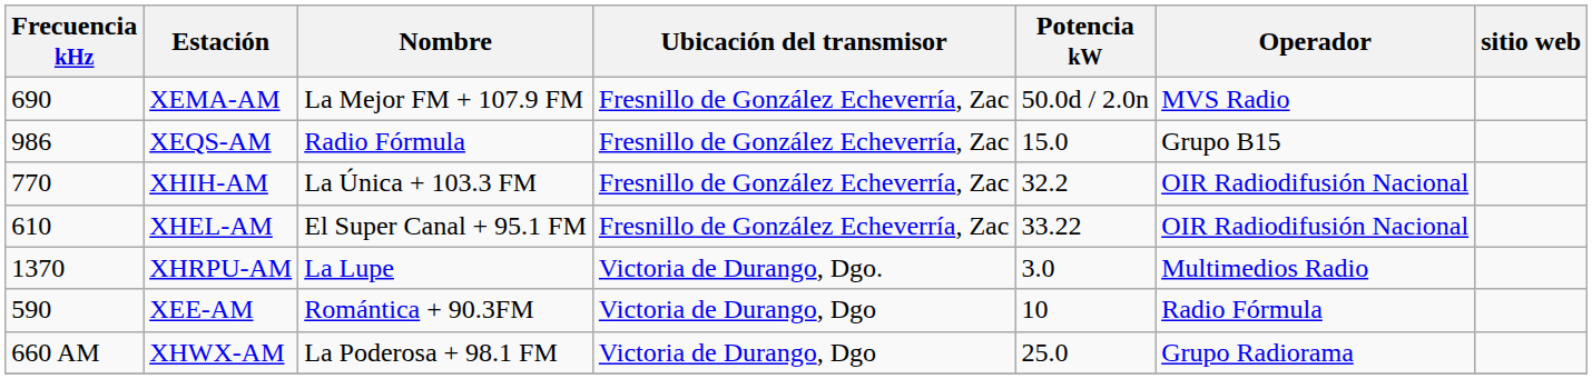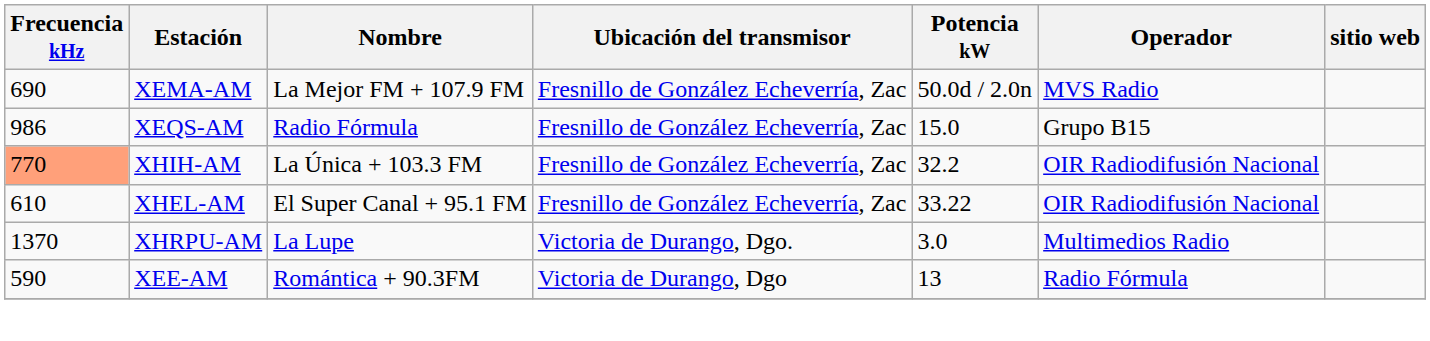XHIH-AM | Frecuencia kHz: no background -> lightsalmon background
XEE-AM | Potencia kW: 10 -> 13
- row: 660 AM | XHWX-AM | La Poderosa + 98.1 FM | Victoria de Durango, Dgo | 25.0 | Grupo Radiorama
